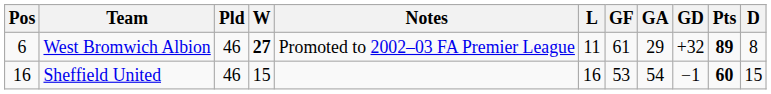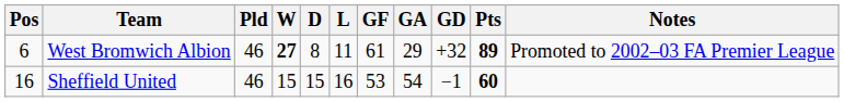columns swapped: D <-> Notes
